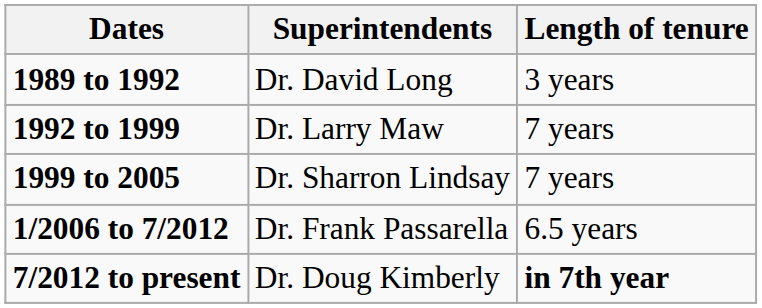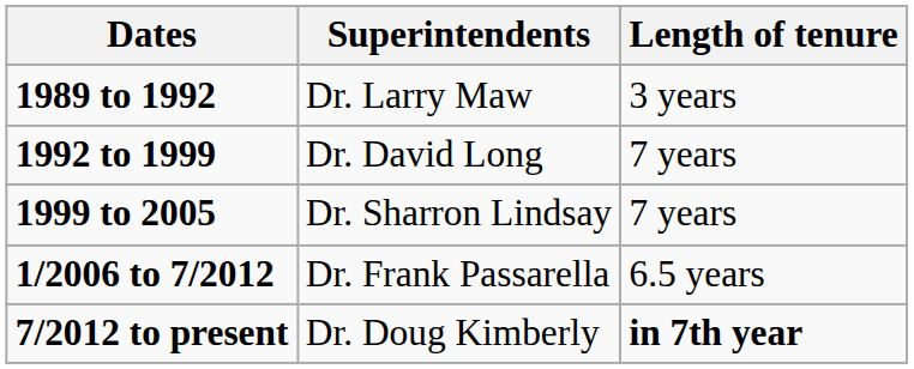1989 to 1992 | Superintendents: Dr. David Long -> Dr. Larry Maw
1992 to 1999 | Superintendents: Dr. Larry Maw -> Dr. David Long
